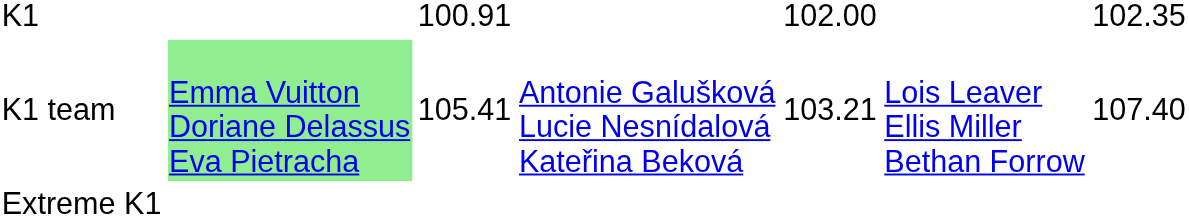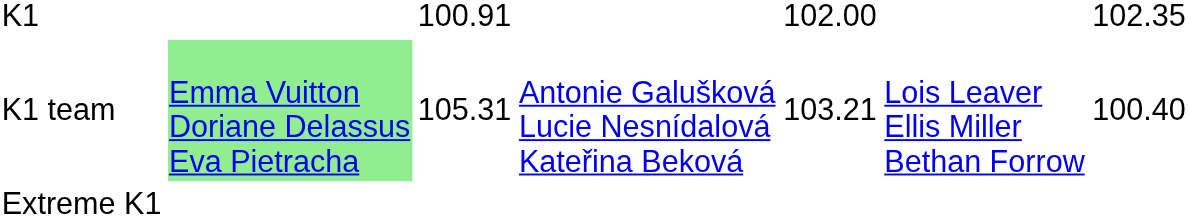K1 team | column 3: 105.41 -> 105.31
K1 team | column 7: 107.40 -> 100.40
